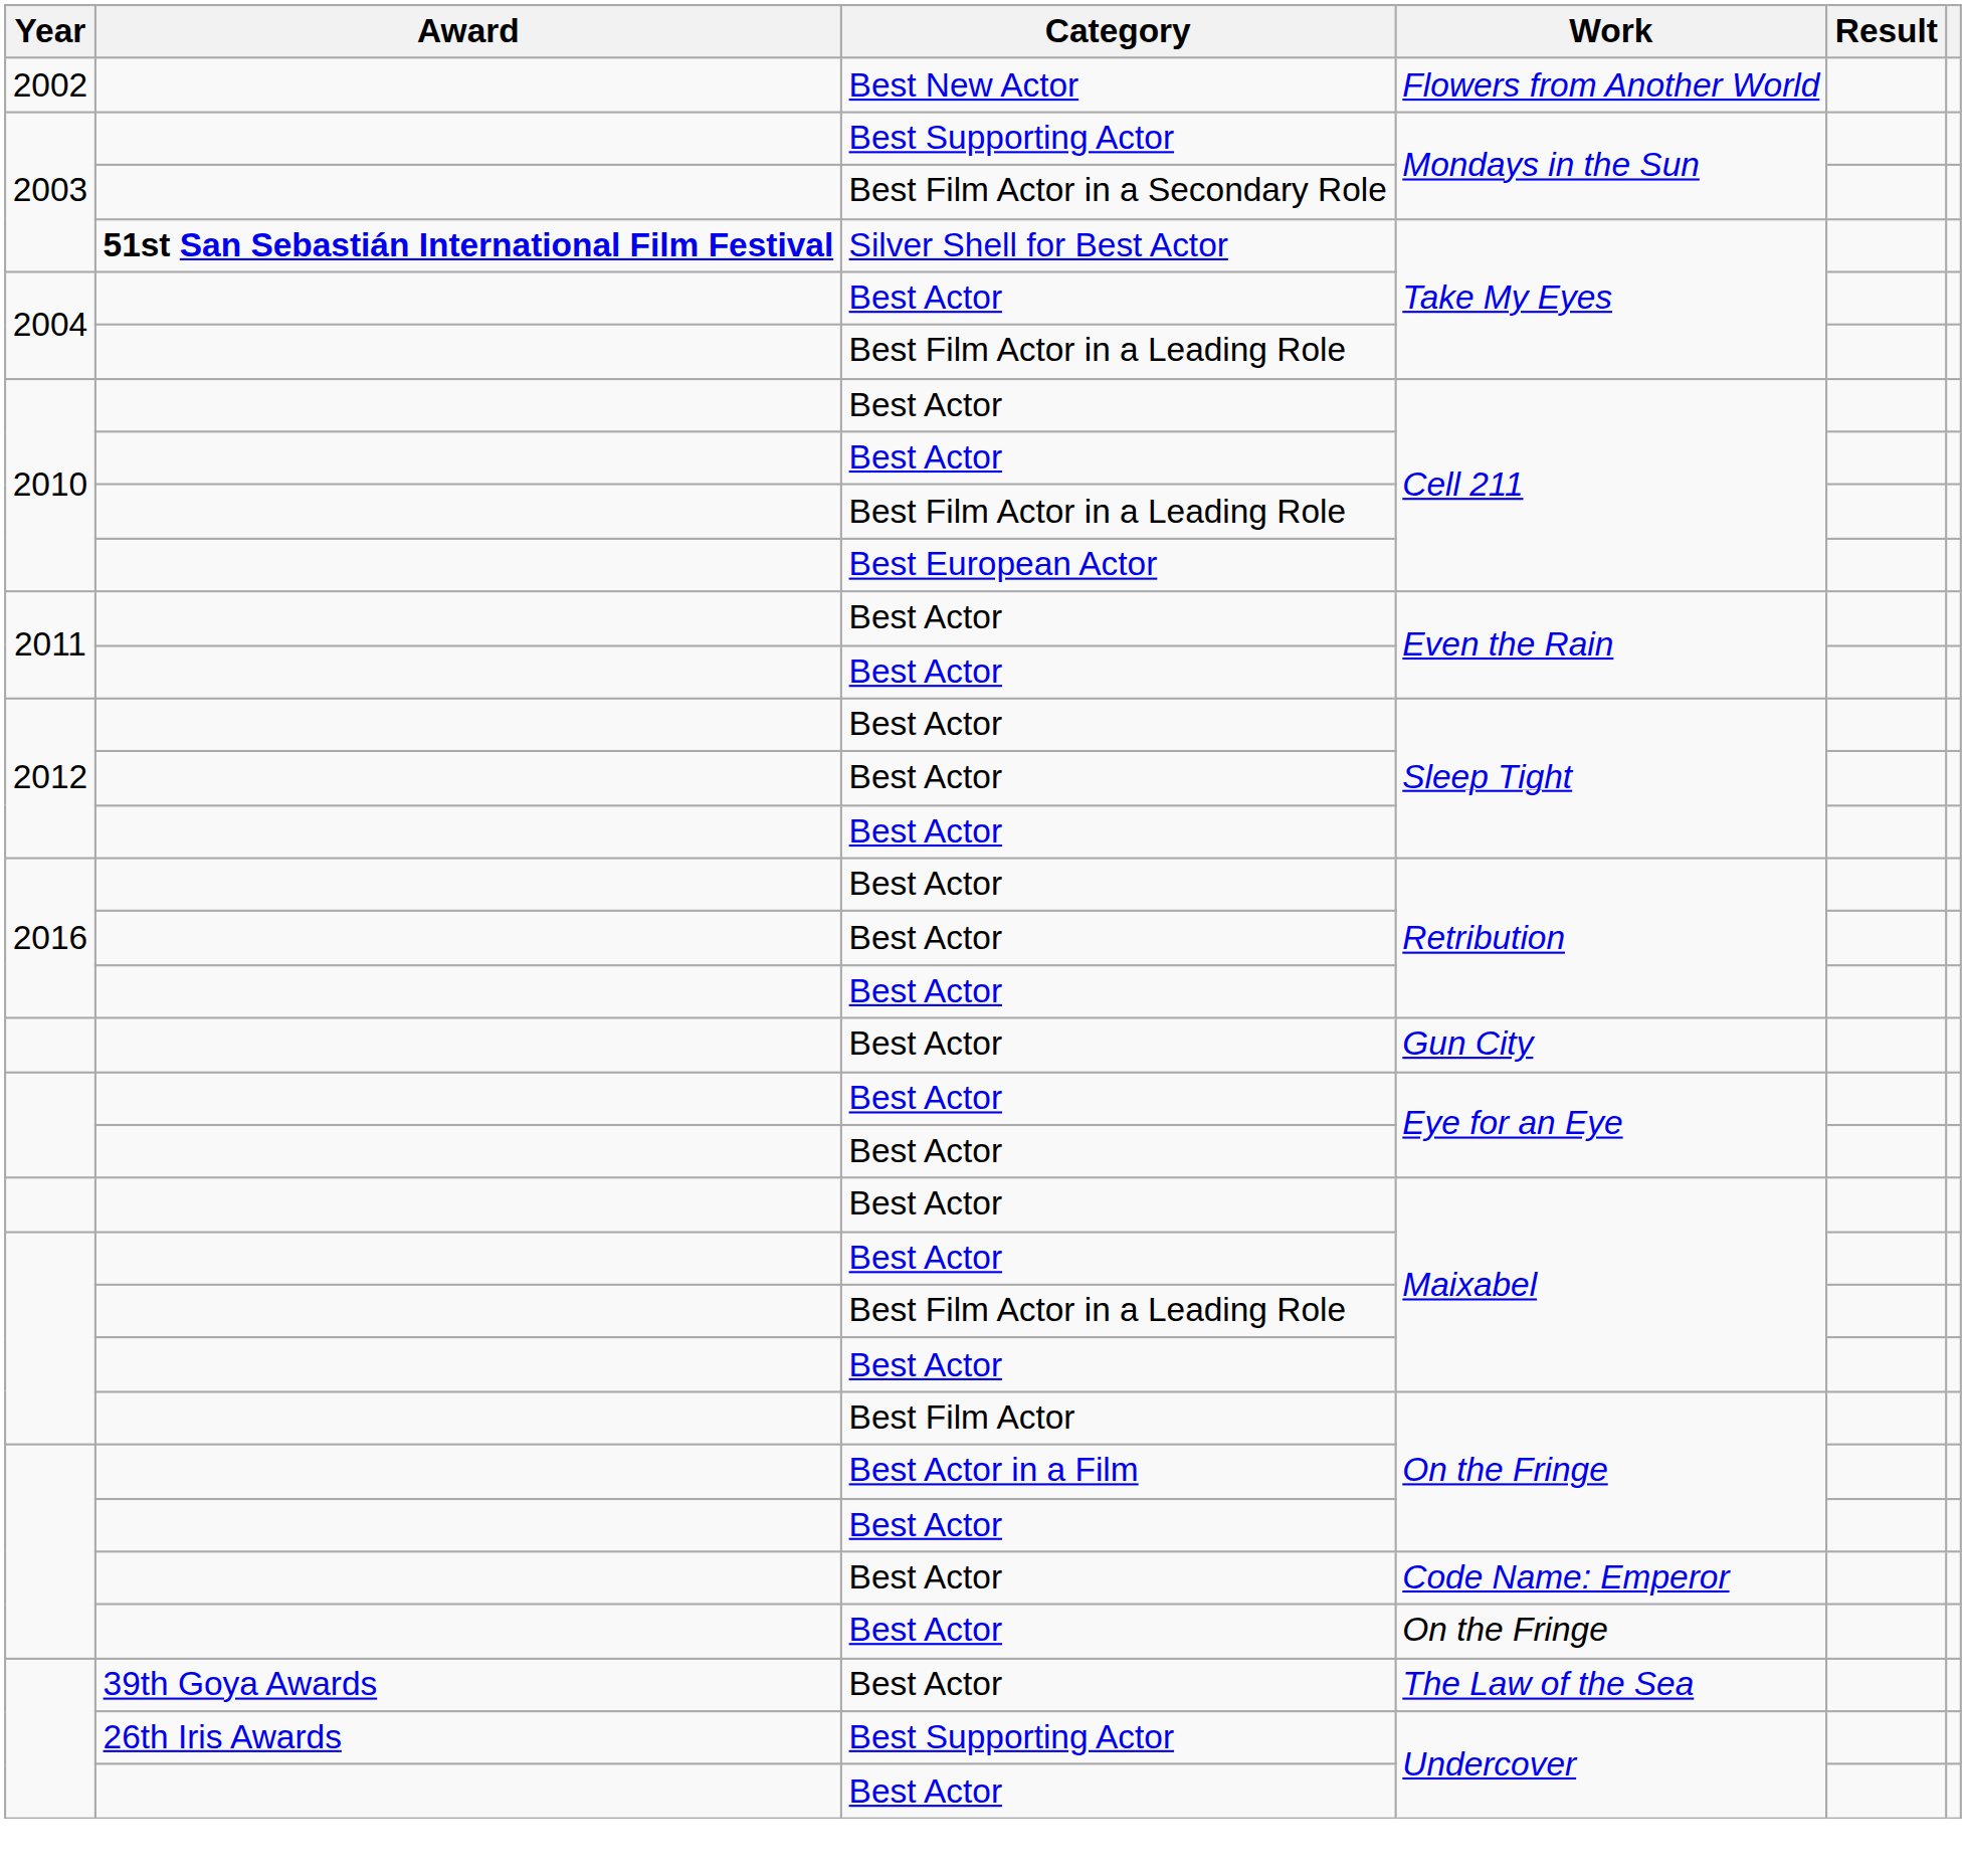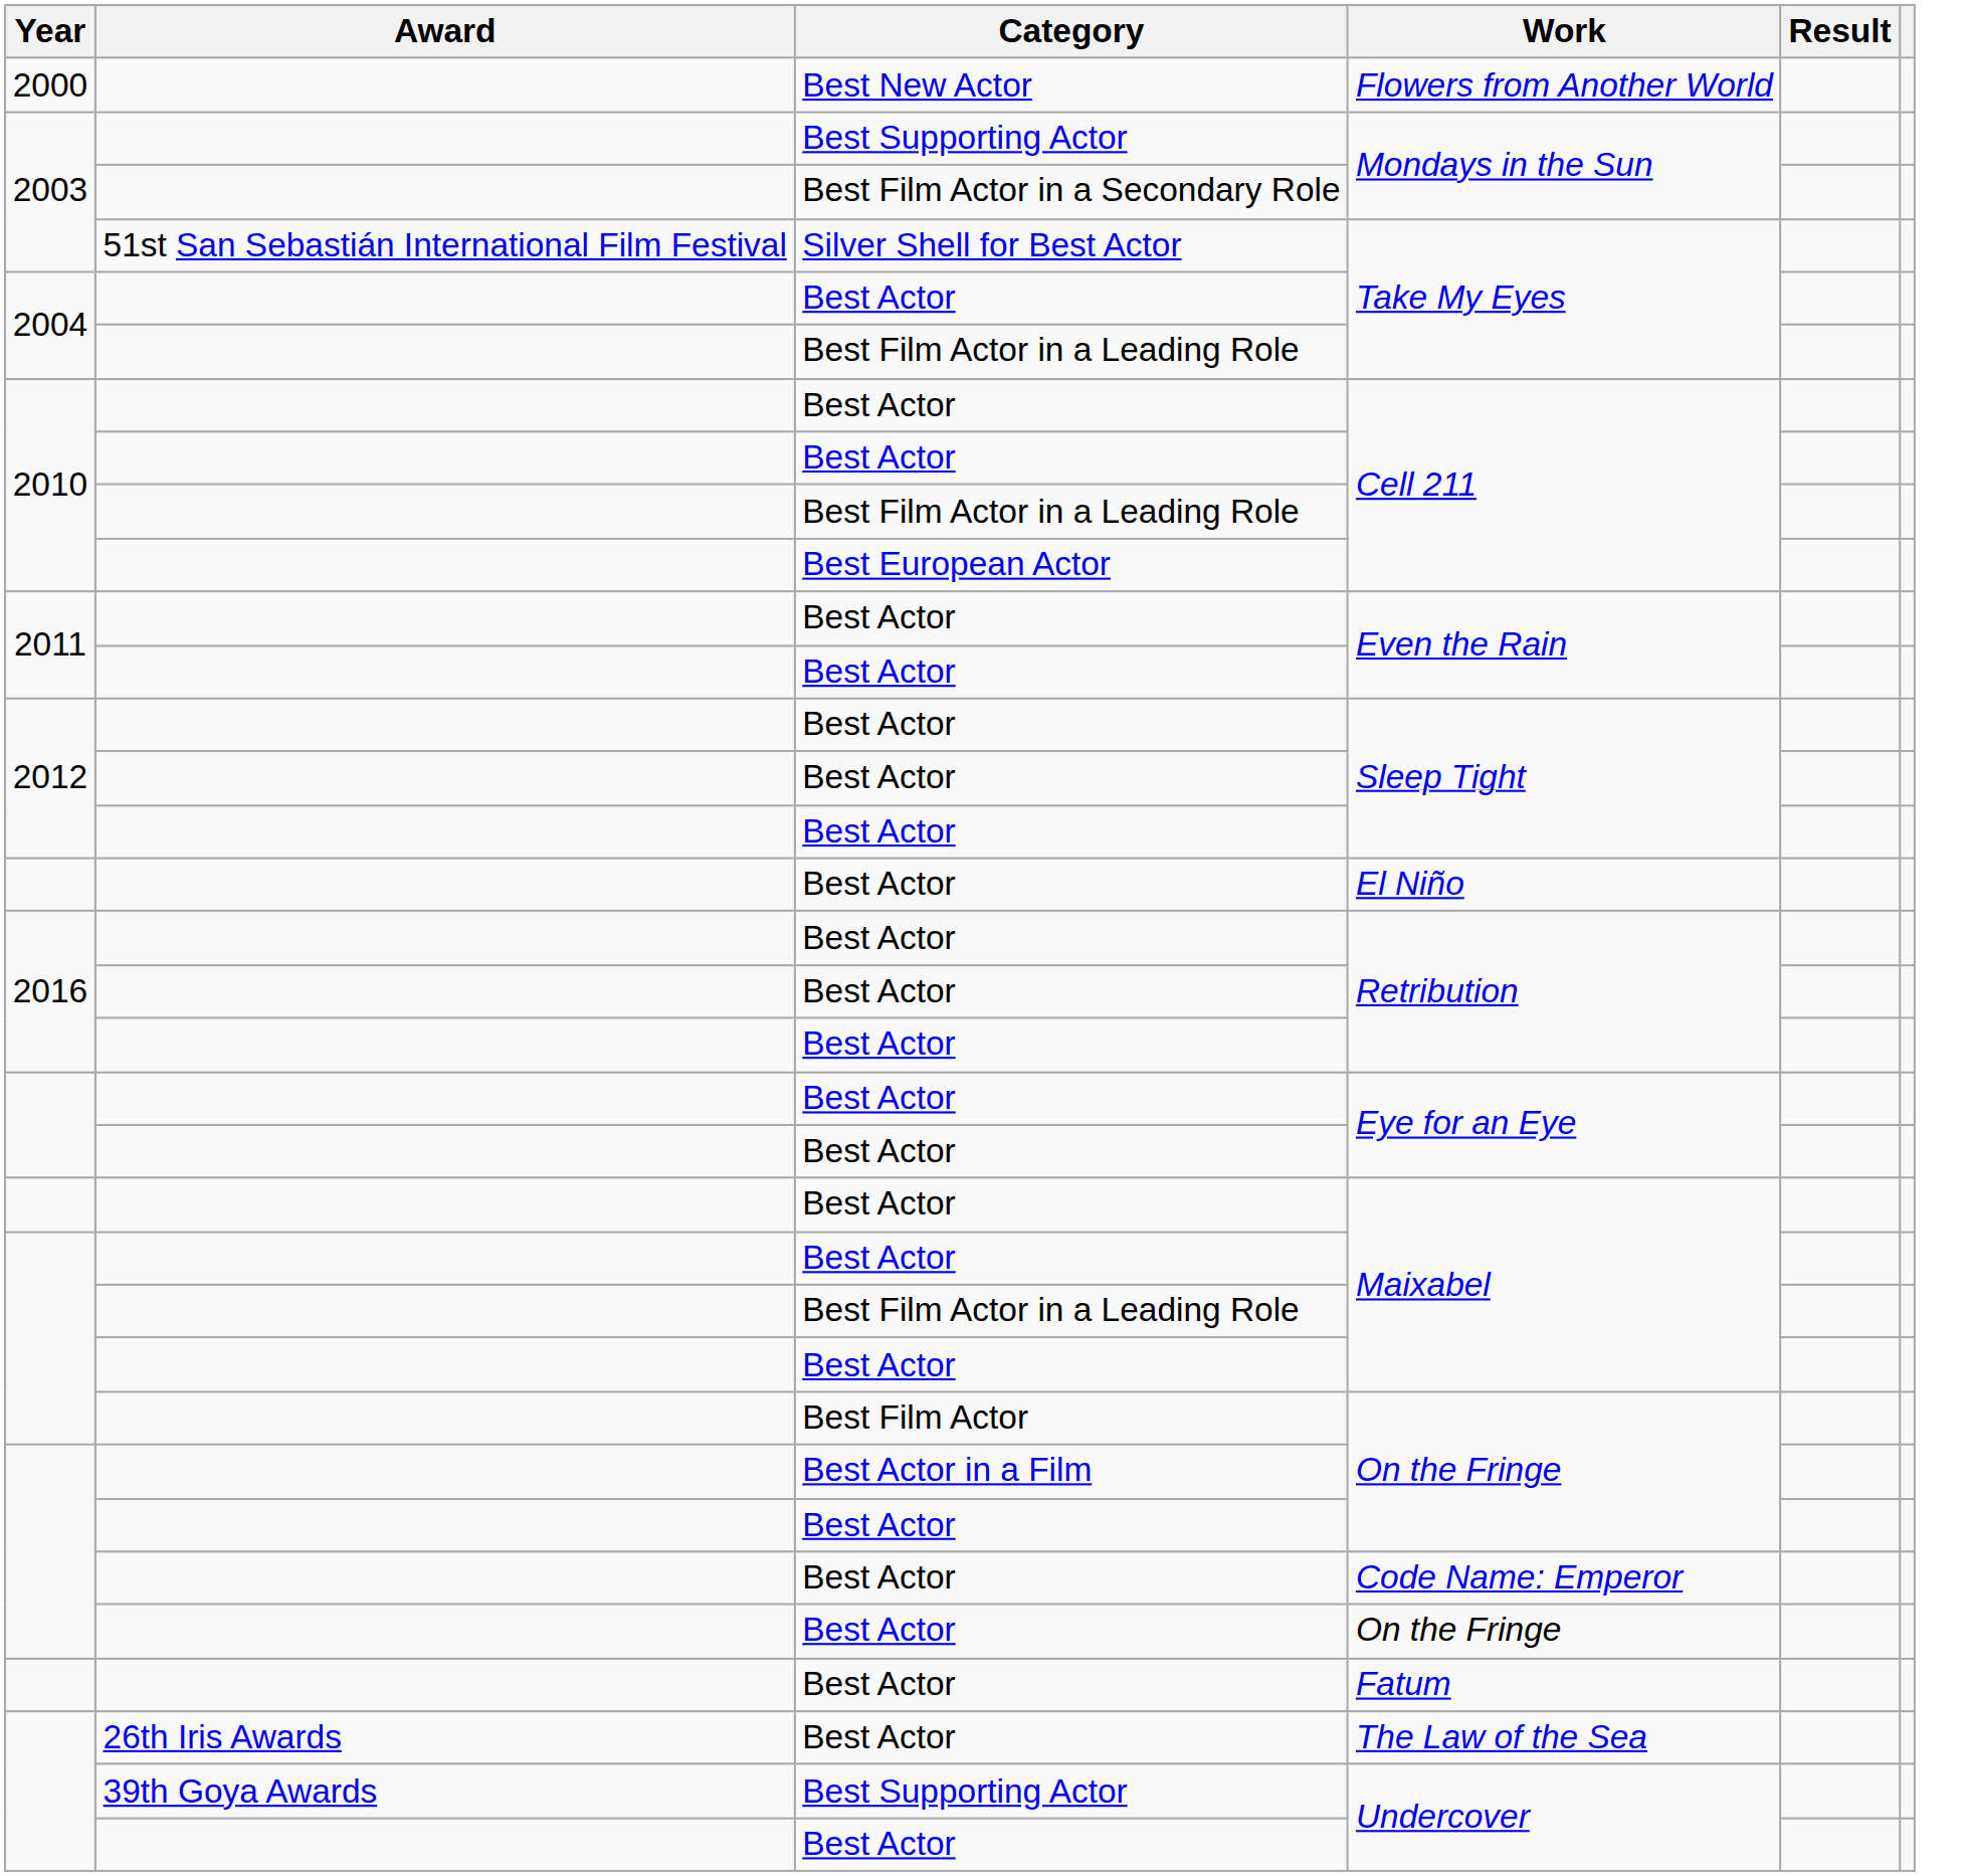Flowers from Another World | Year: 2002 -> 2000
Silver Shell for Best Actor / Take My Eyes | Award: bold -> normal
+ row: Best Actor | El Niño
- row: Best Actor | Gun City
+ row: Best Actor | Fatum
The Law of the Sea | Award: 39th Goya Awards -> 26th Iris Awards
Best Supporting Actor / Undercover | Award: 26th Iris Awards -> 39th Goya Awards
